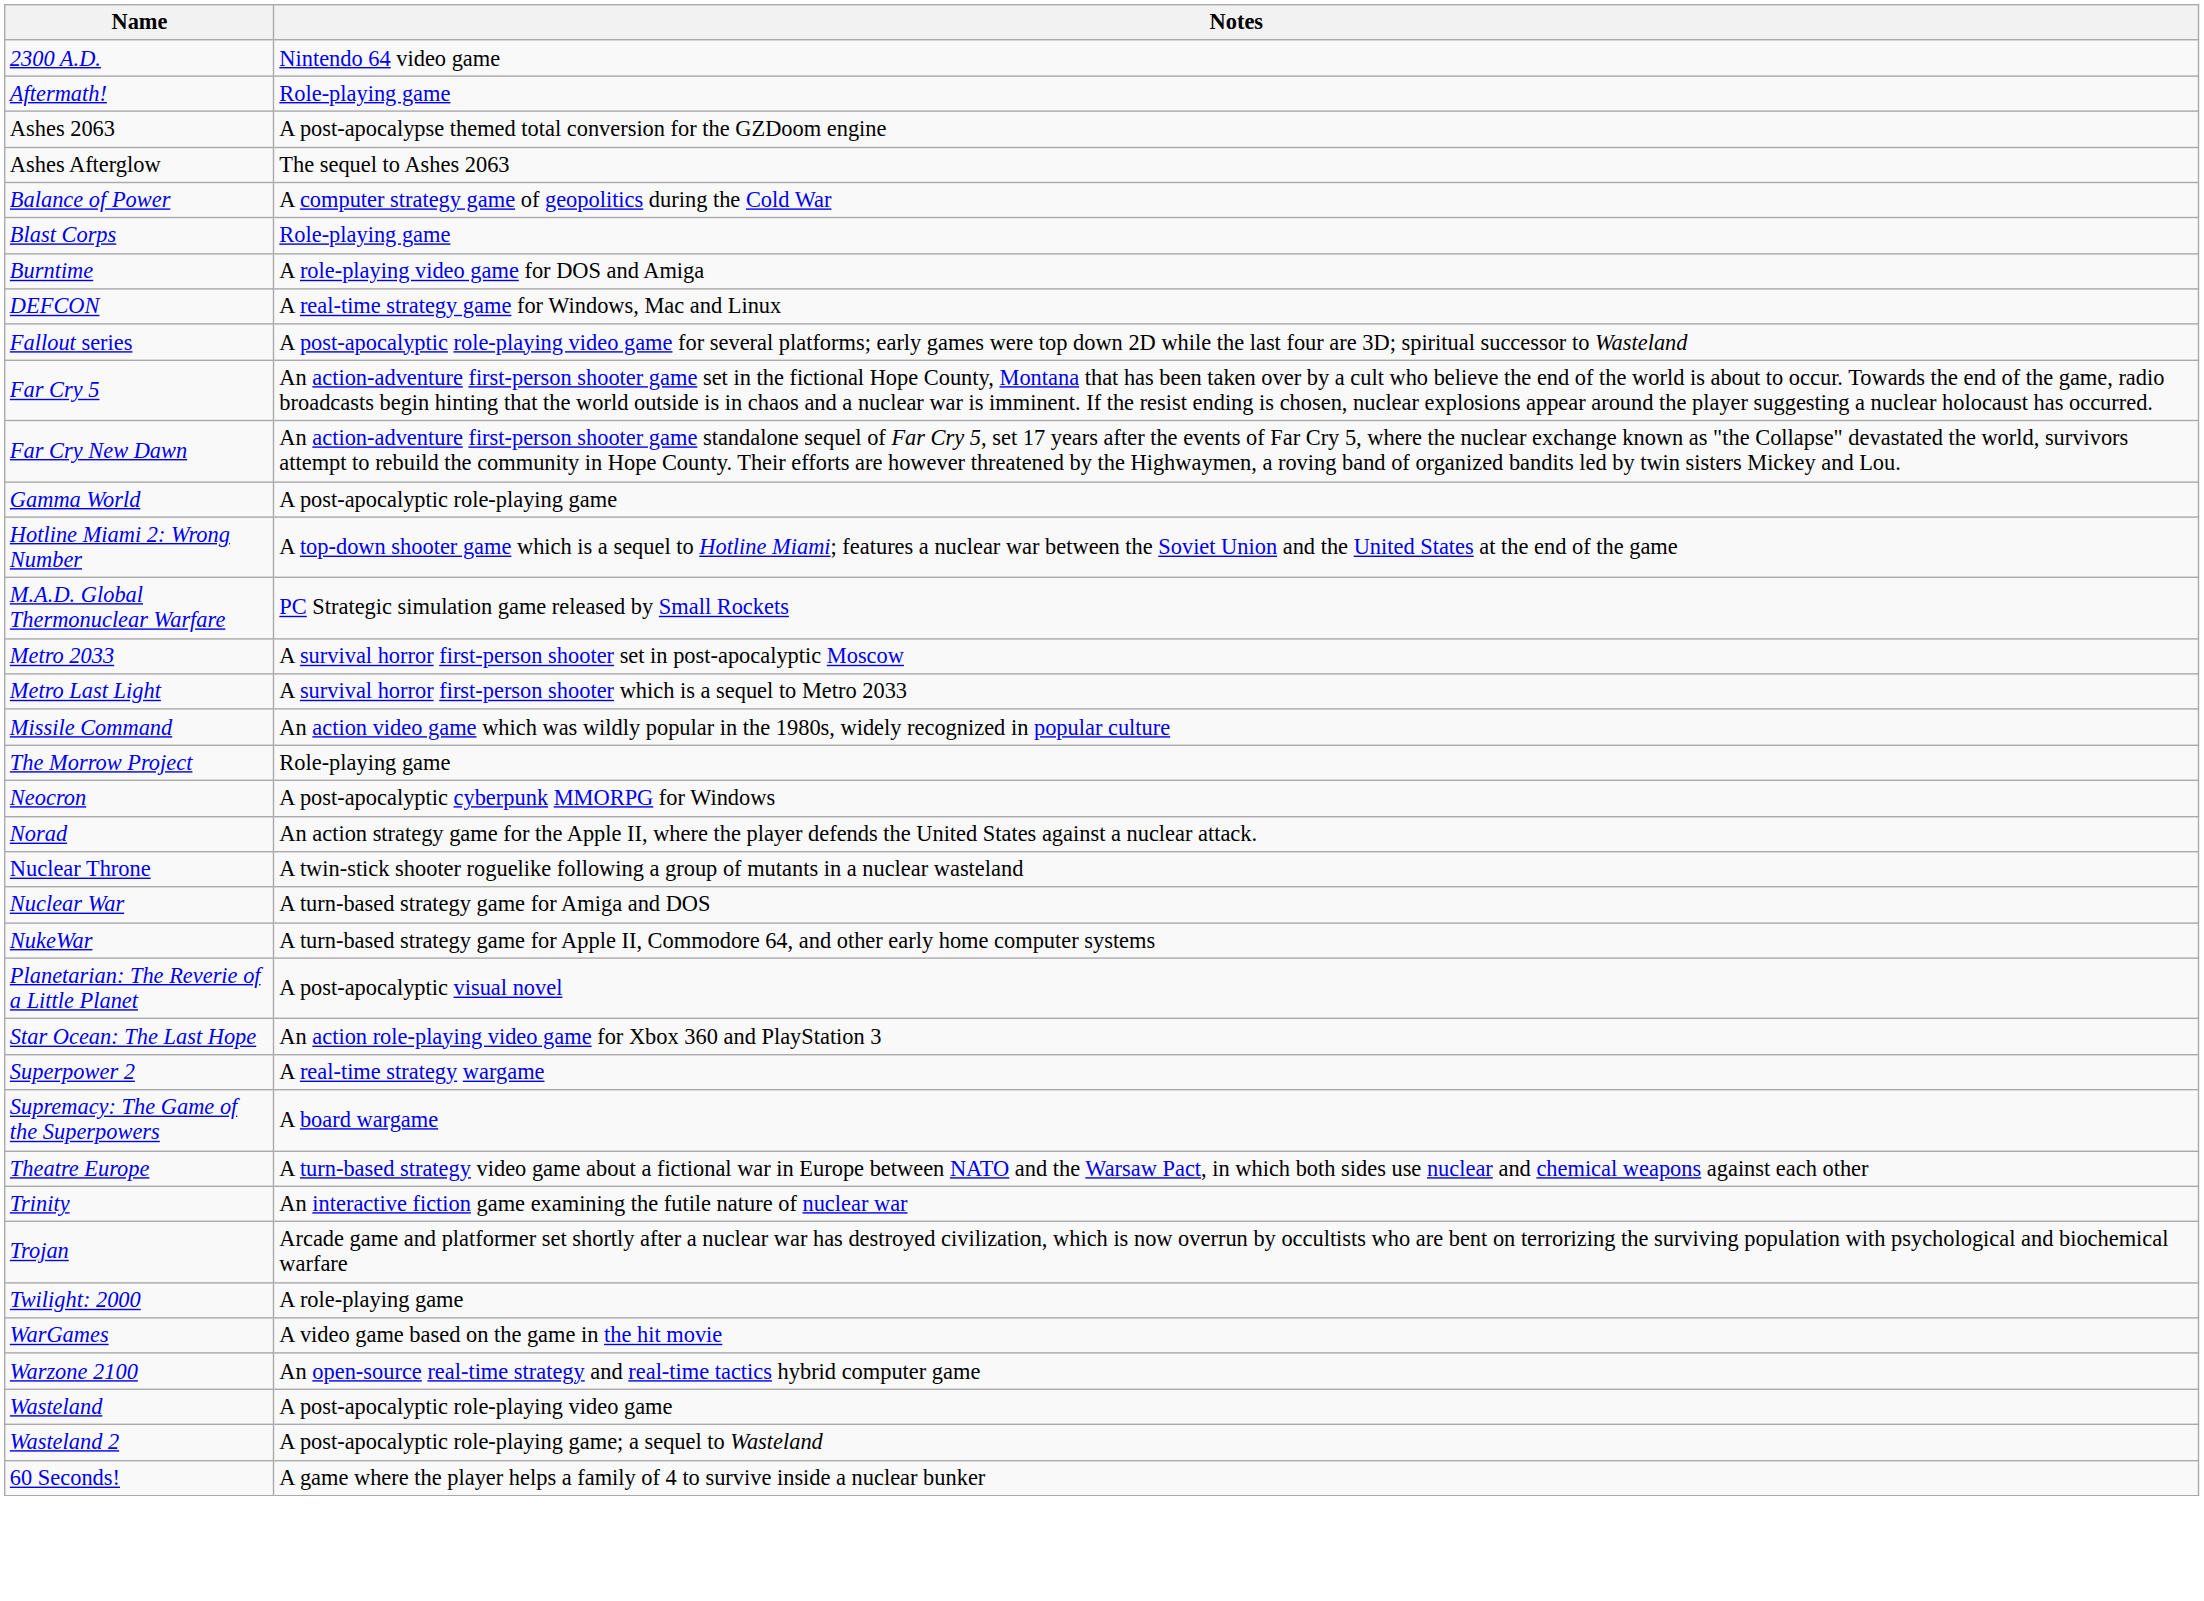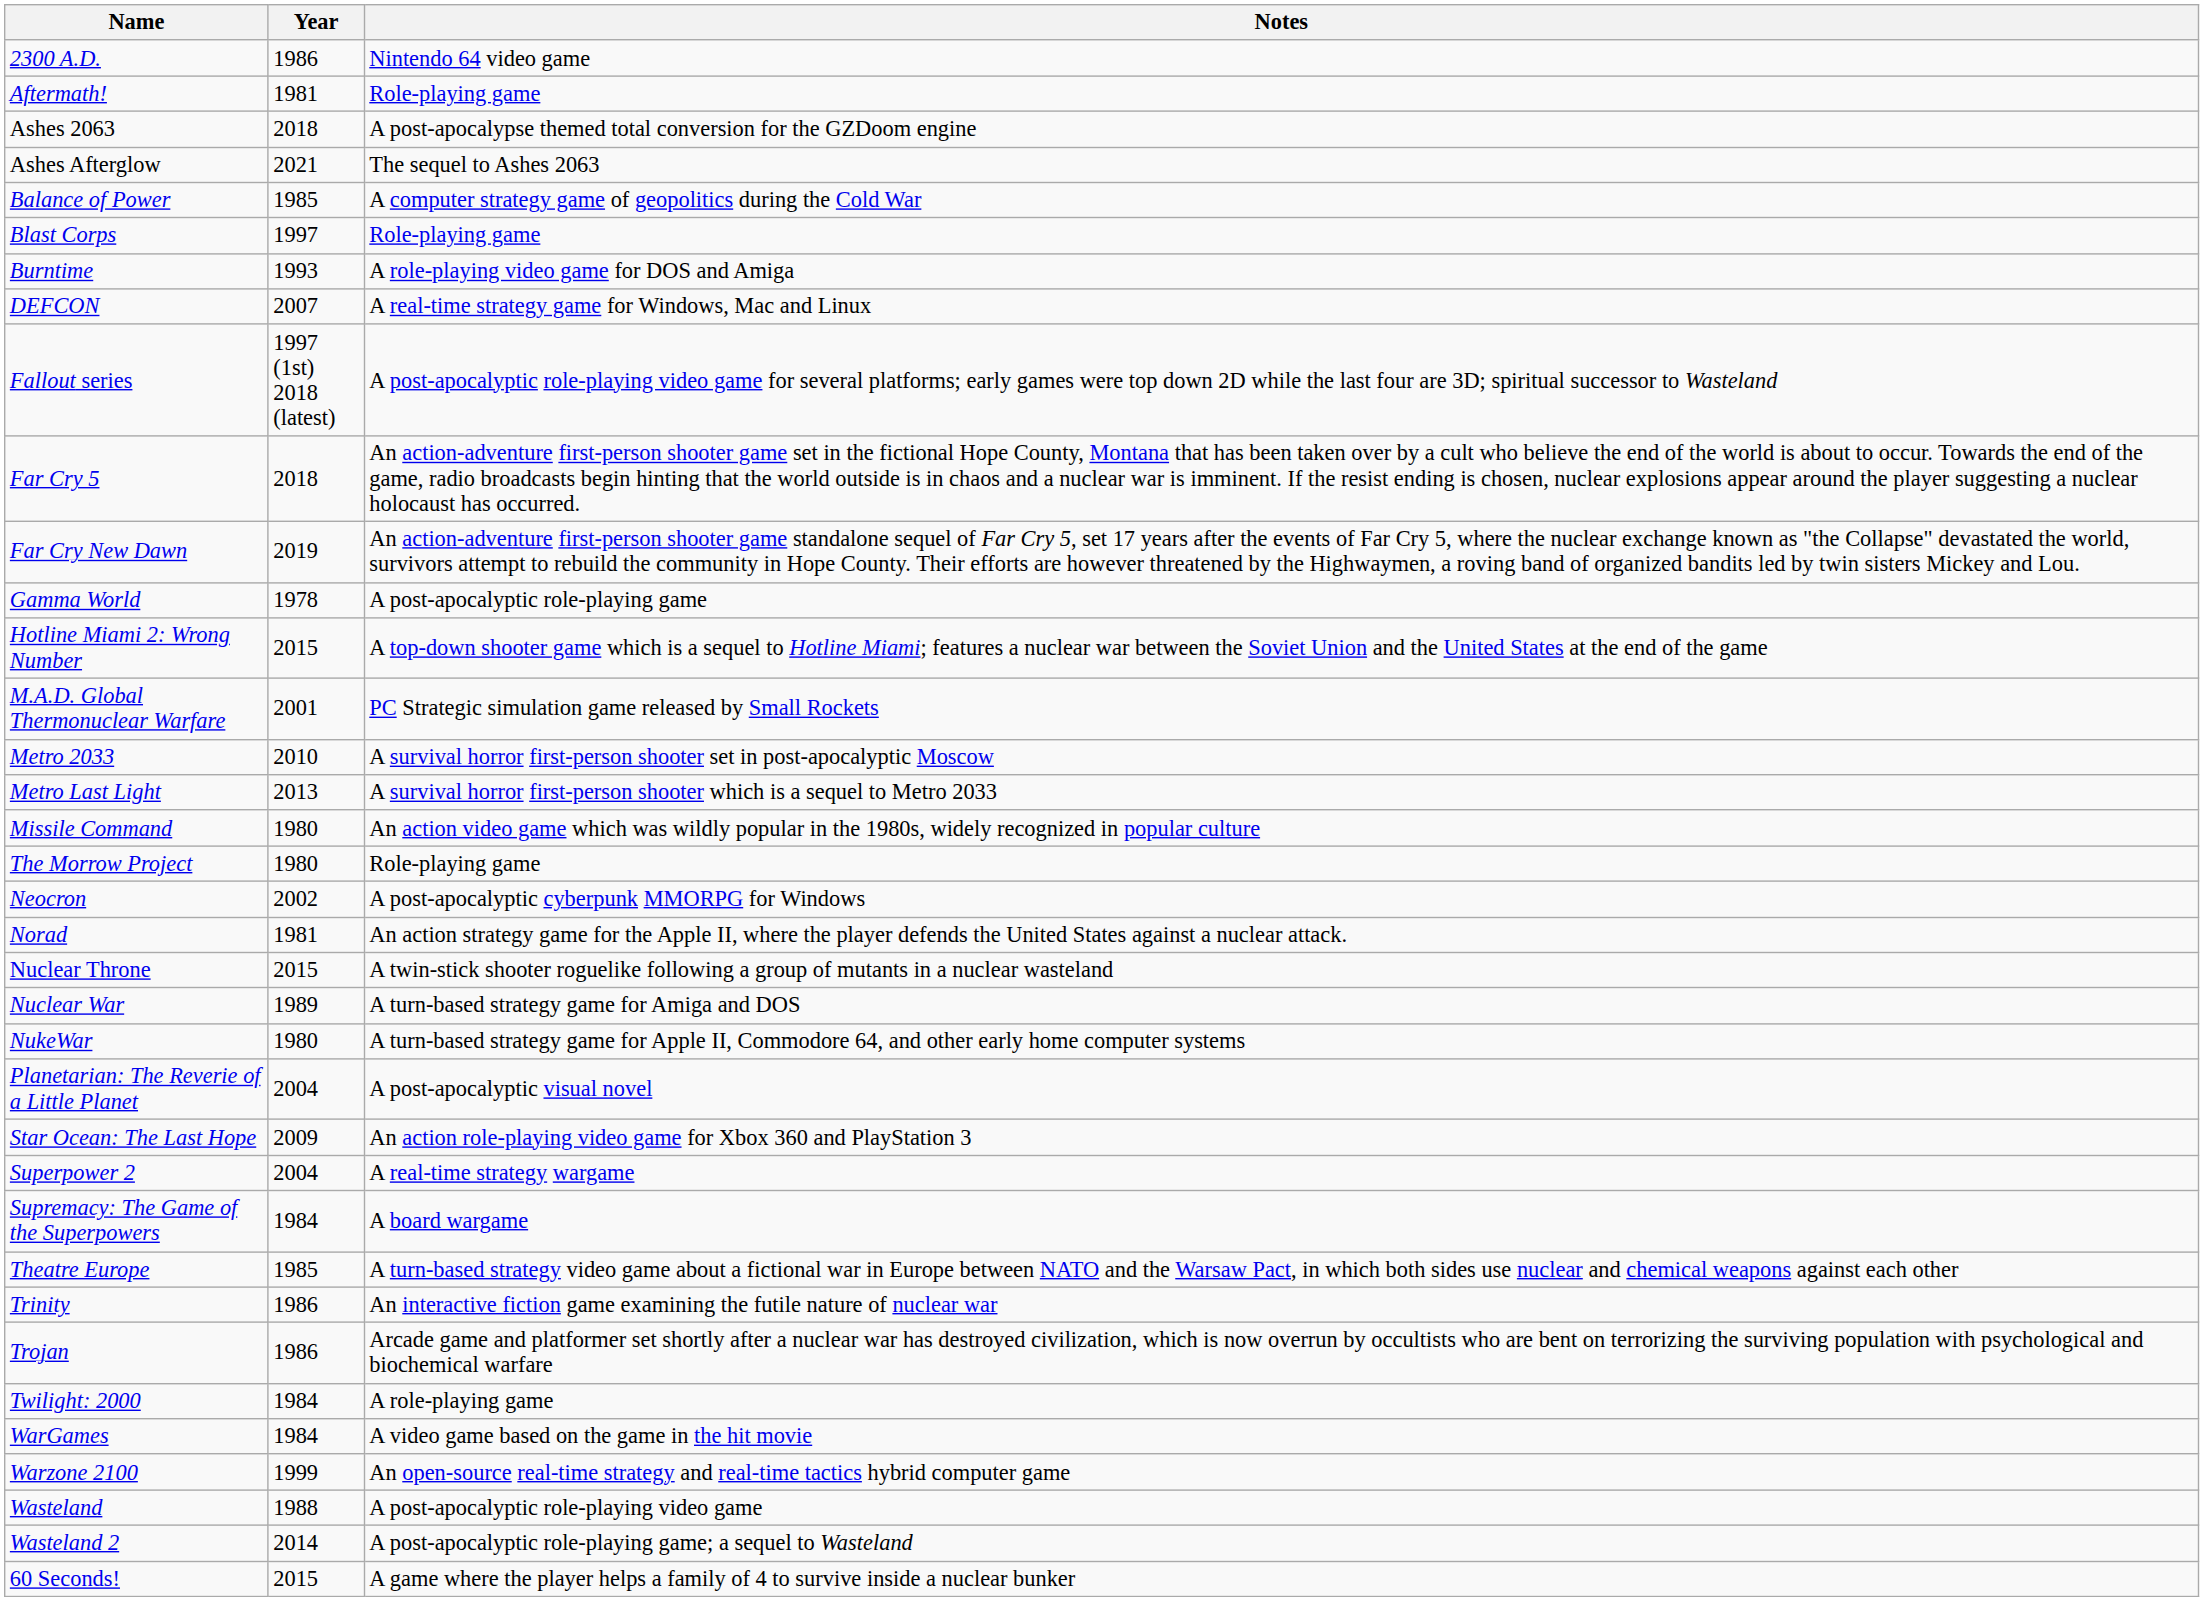+ column: Year | 1986 | 1981 | 2018 | 2021 | 1985 | 1997 | 1993 | 2007 | 1997 (1st) 2018 (latest) | 2018 | 2019 | 1978 | 2015 | 2001 | 2010 | 2013 | 1980 | 1980 | 2002 | 1981 | 2015 | 1989 | 1980 | 2004 | 2009 | 2004 | 1984 | 1985 | 1986 | 1986 | 1984 | 1984 | 1999 | 1988 | 2014 | 2015
